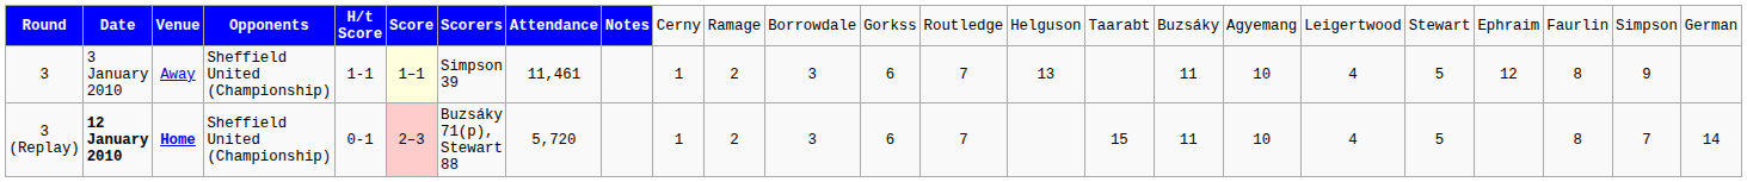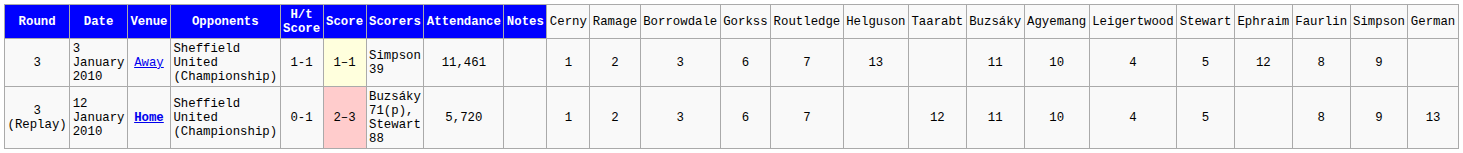3 (Replay) | column 2: bold -> normal
3 (Replay) | column 16: 15 -> 12
3 (Replay) | column 23: 7 -> 9
3 (Replay) | column 24: 14 -> 13
